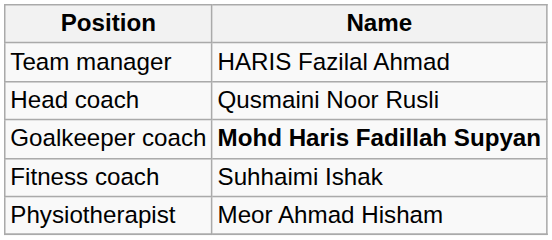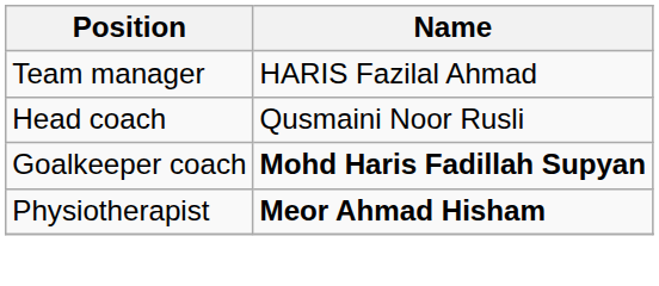- row: Fitness coach | Suhhaimi Ishak
Physiotherapist | Name: normal -> bold
